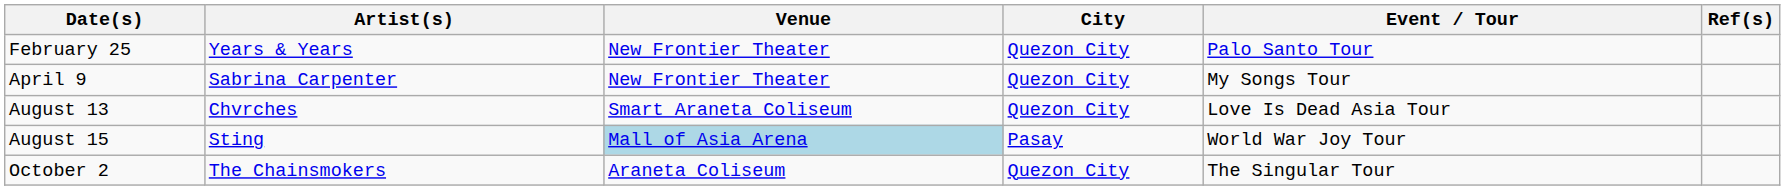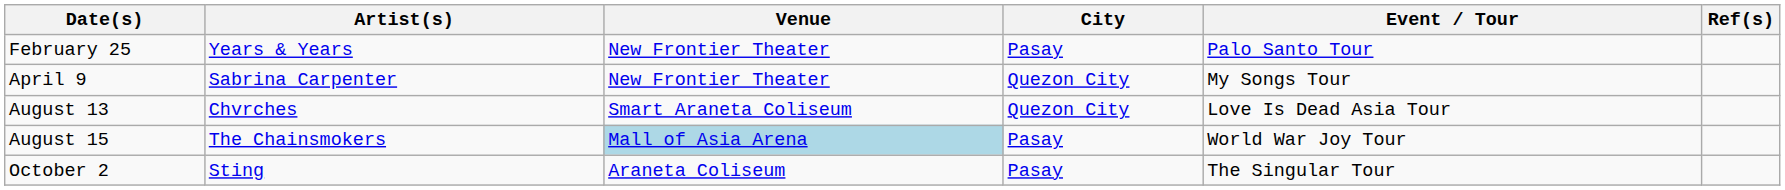February 25 | City: Quezon City -> Pasay
August 15 | Artist(s): Sting -> The Chainsmokers
October 2 | Artist(s): The Chainsmokers -> Sting
October 2 | City: Quezon City -> Pasay
